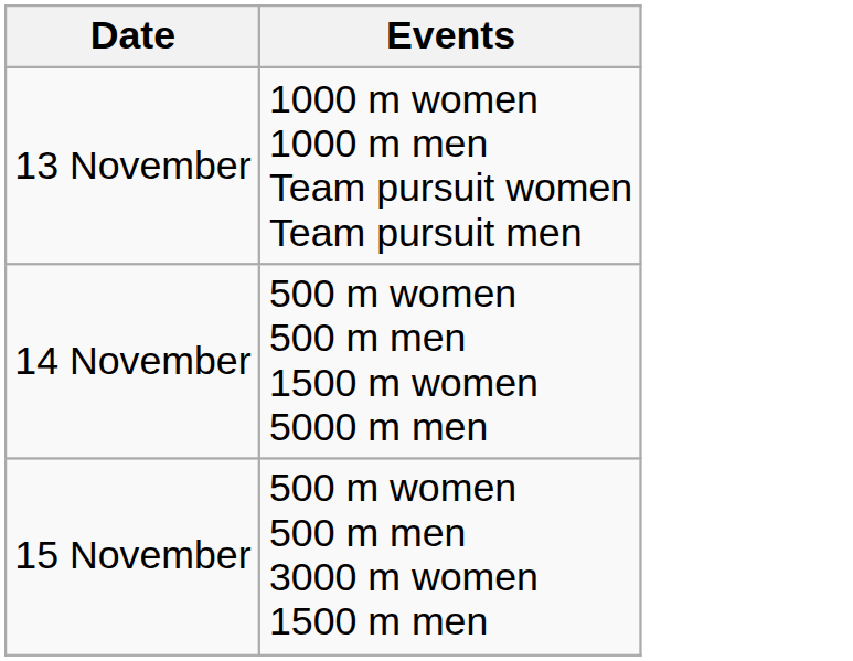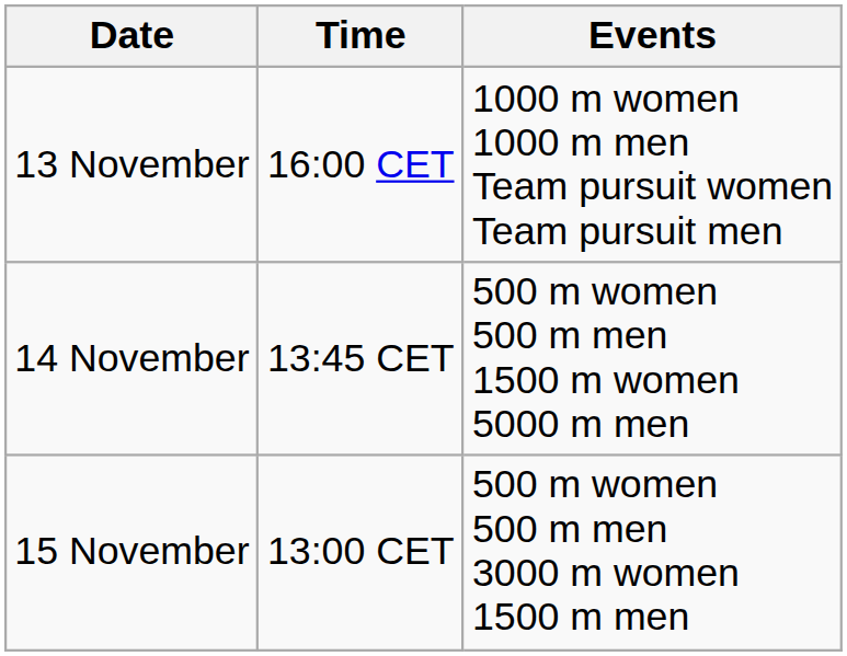+ column: Time | 16:00 CET | 13:45 CET | 13:00 CET
